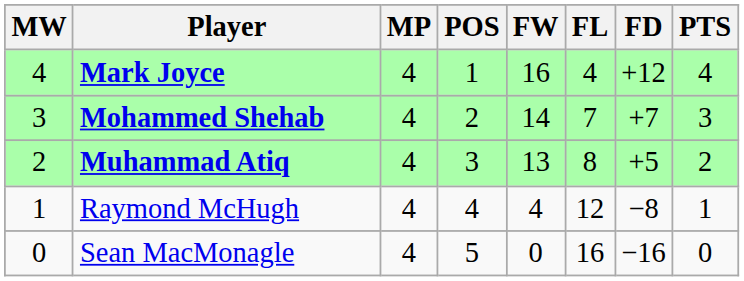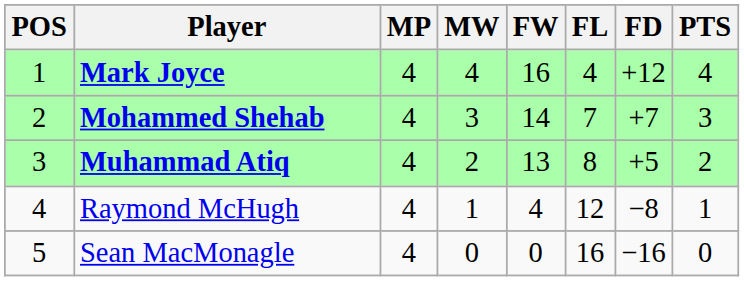columns swapped: POS <-> MW
